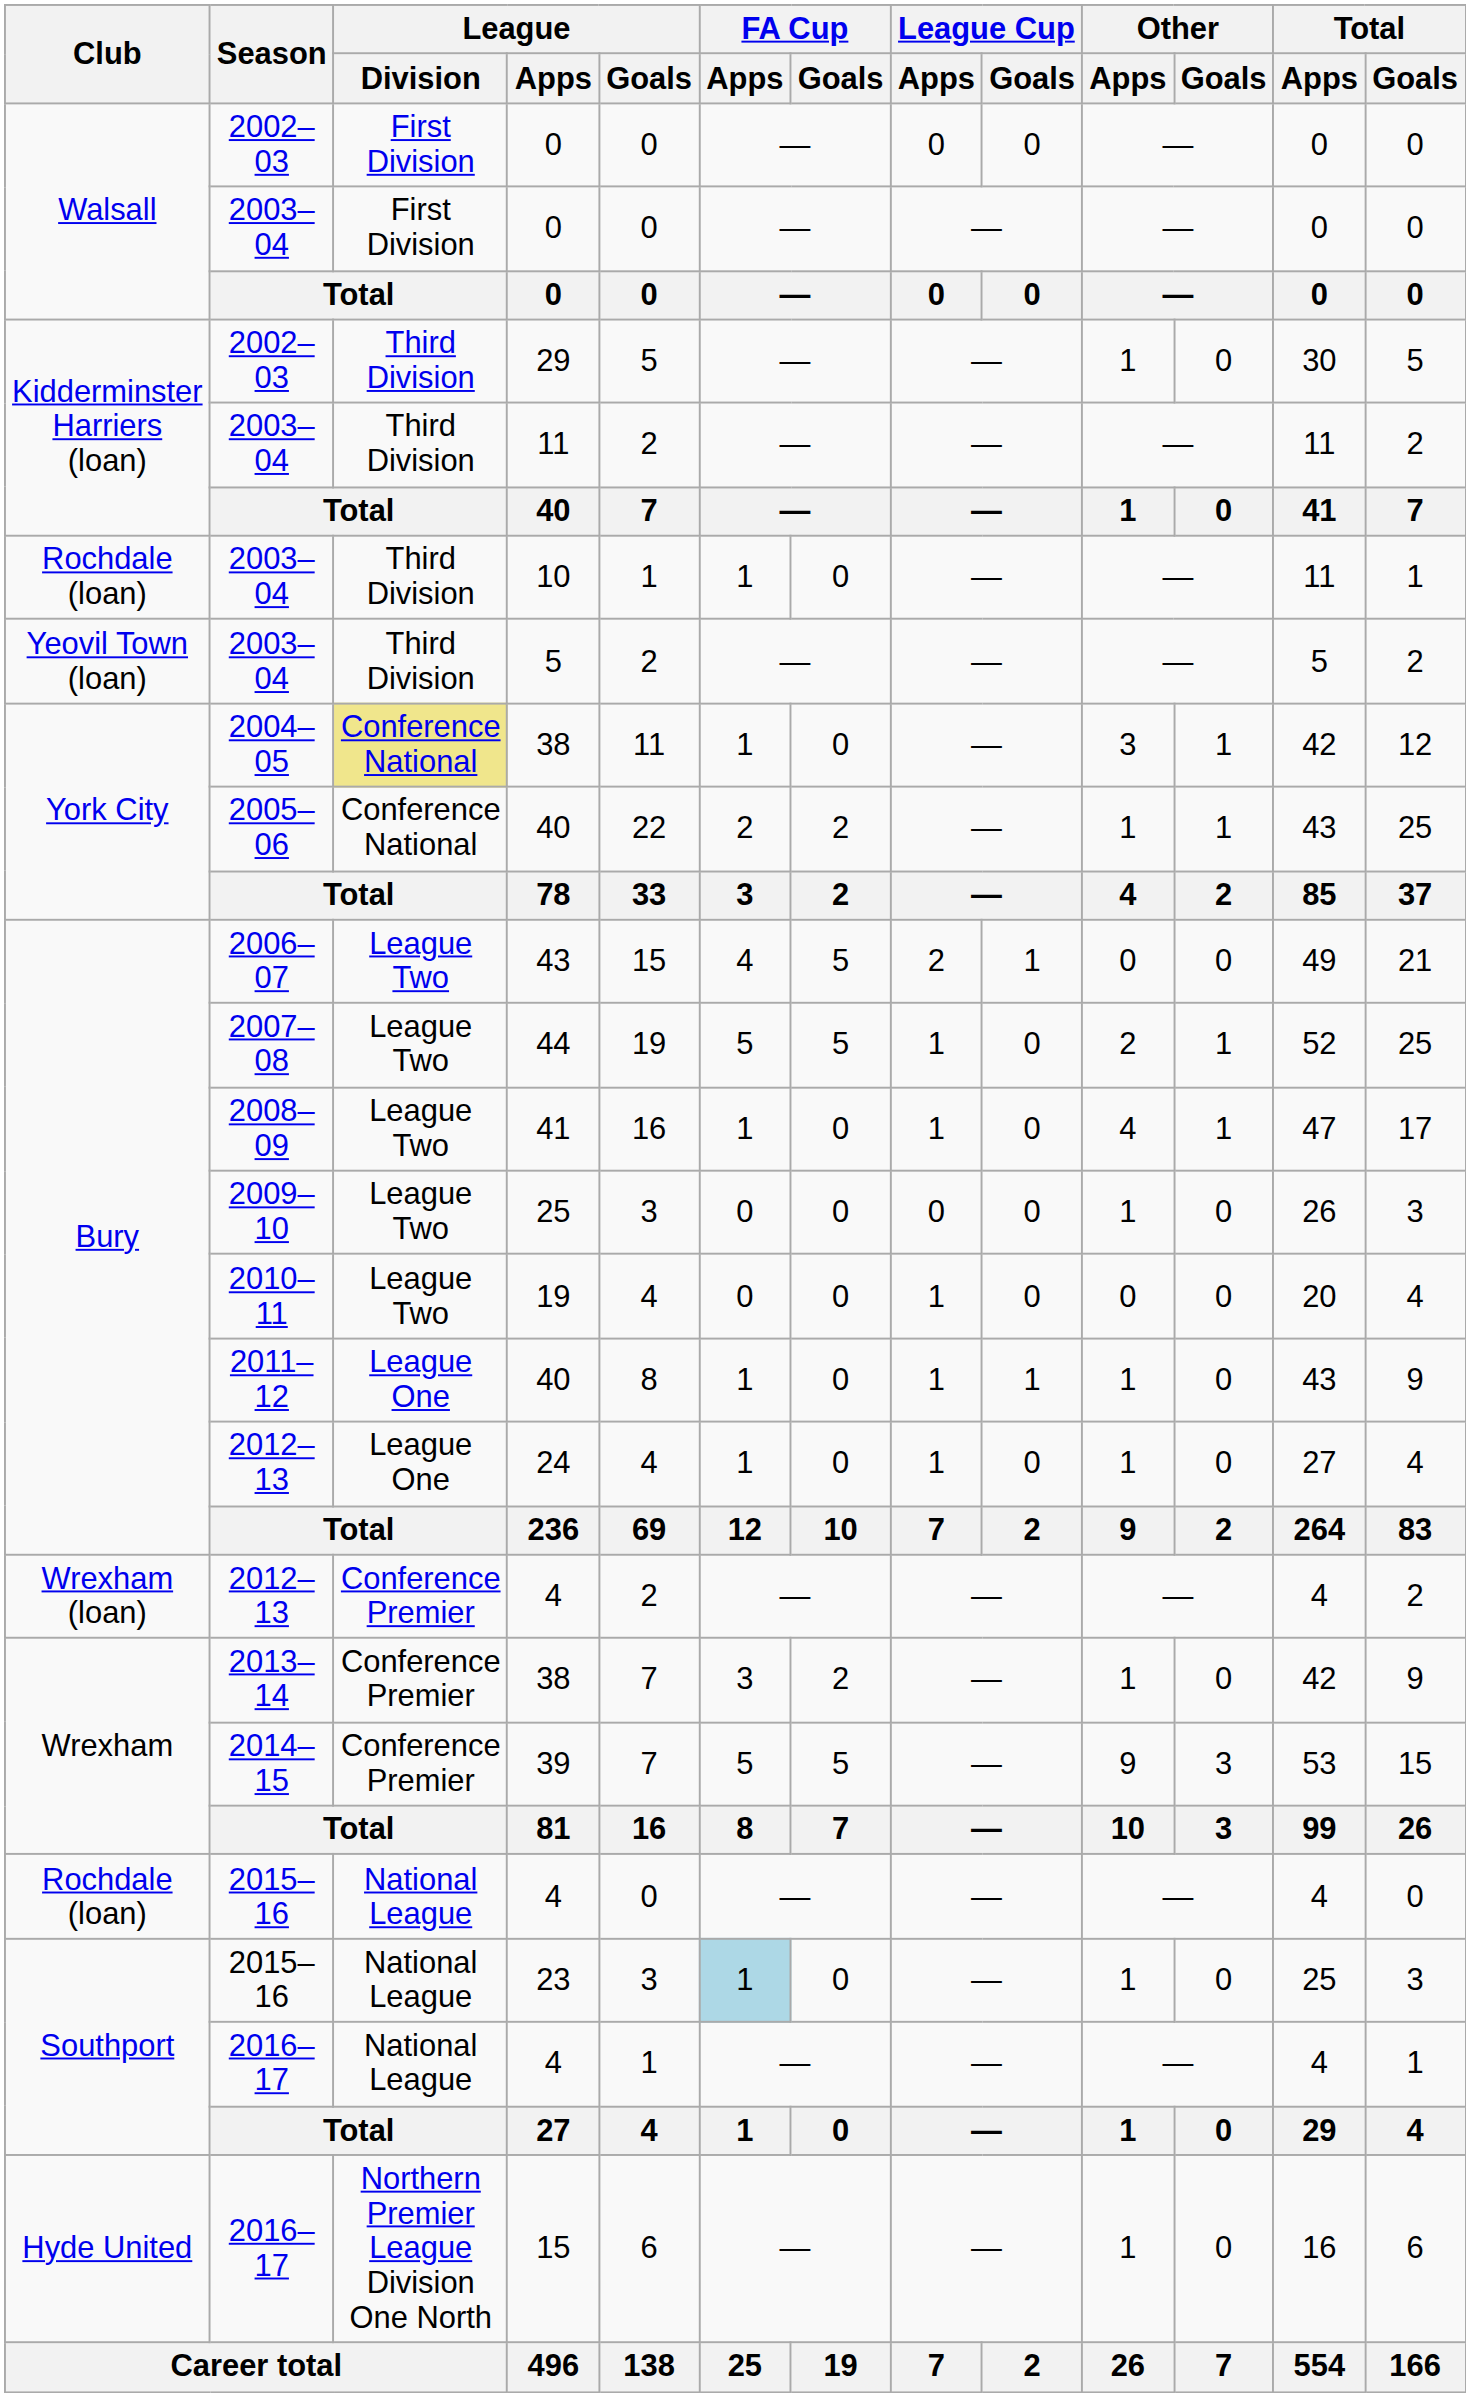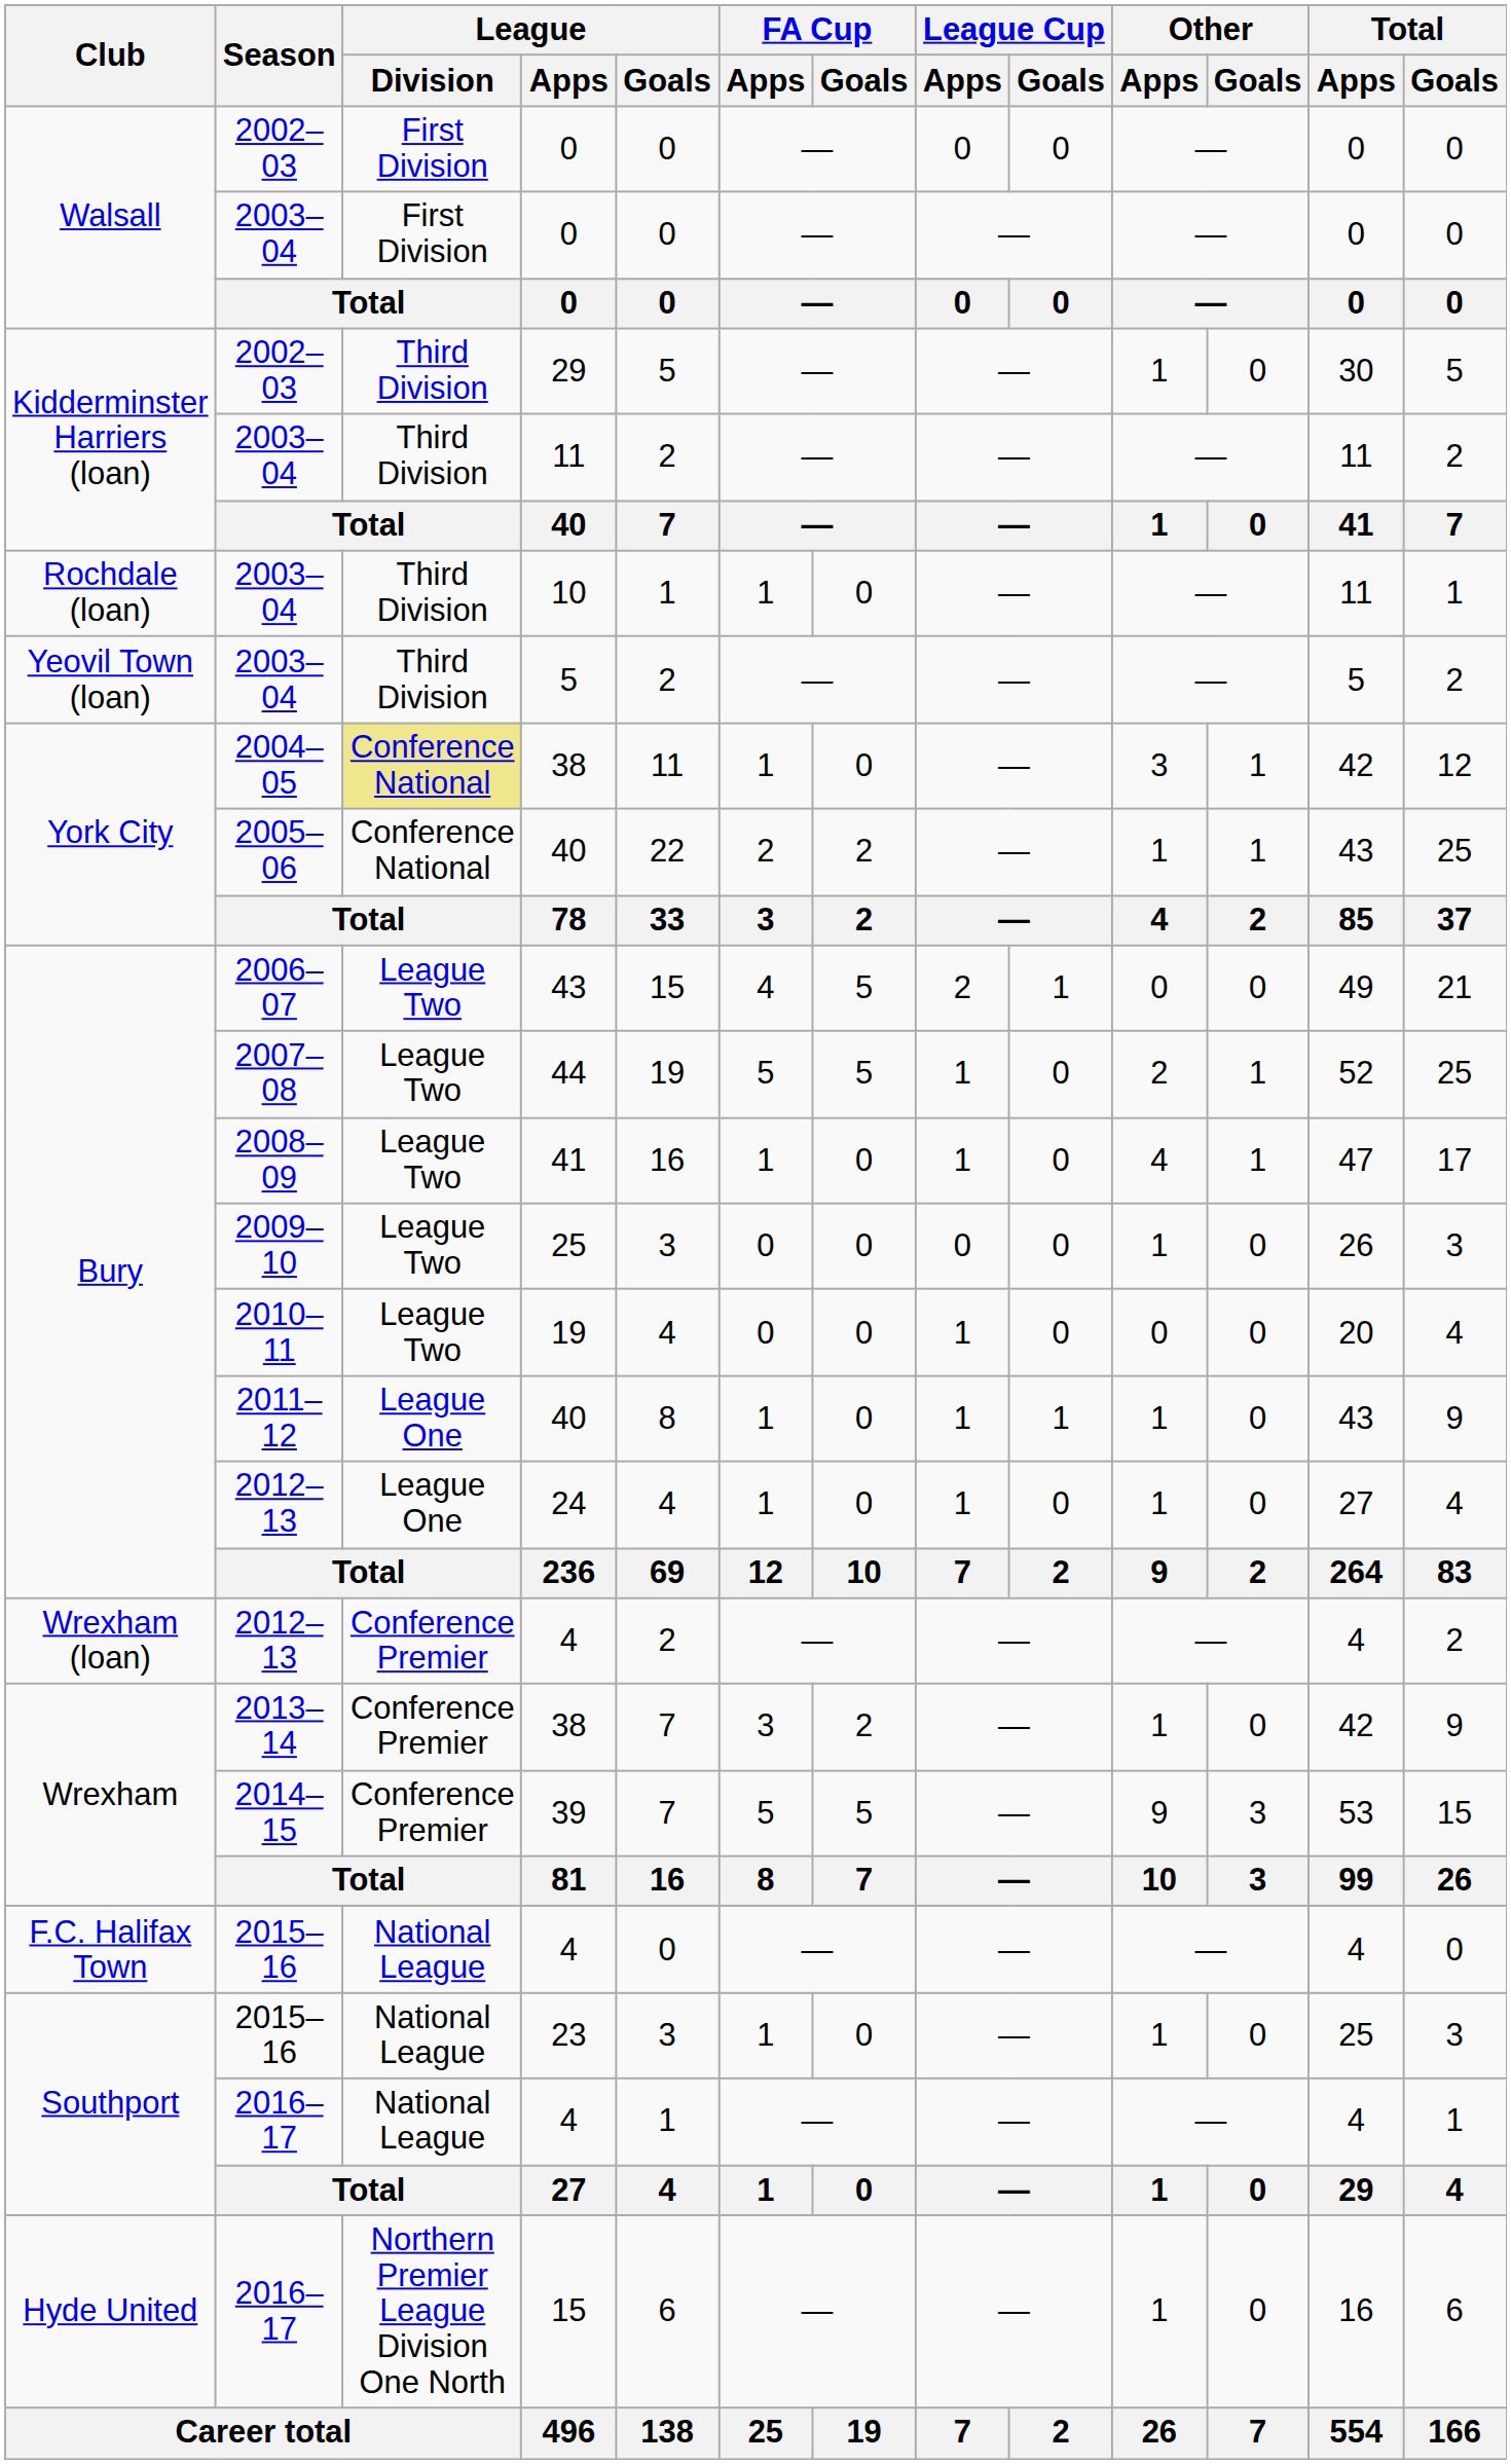2015–16 / 4 | Club: Rochdale (loan) -> F.C. Halifax Town
23 | FA Cup / Apps: lightblue background -> no background
